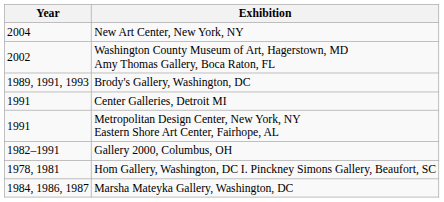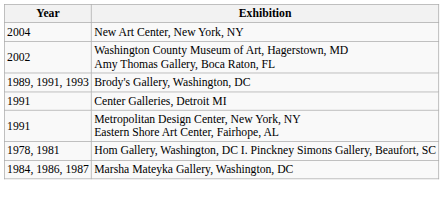- row: 1982–1991 | Gallery 2000, Columbus, OH
